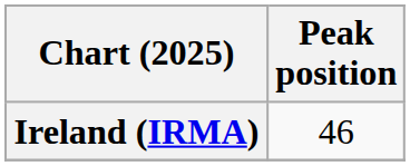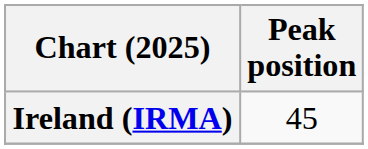Ireland (IRMA) | Peak position: 46 -> 45
